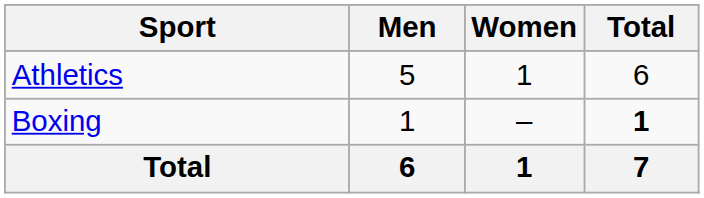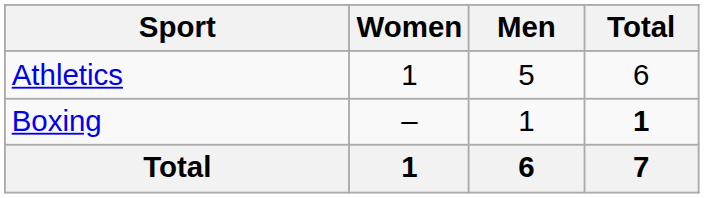columns swapped: Men <-> Women
